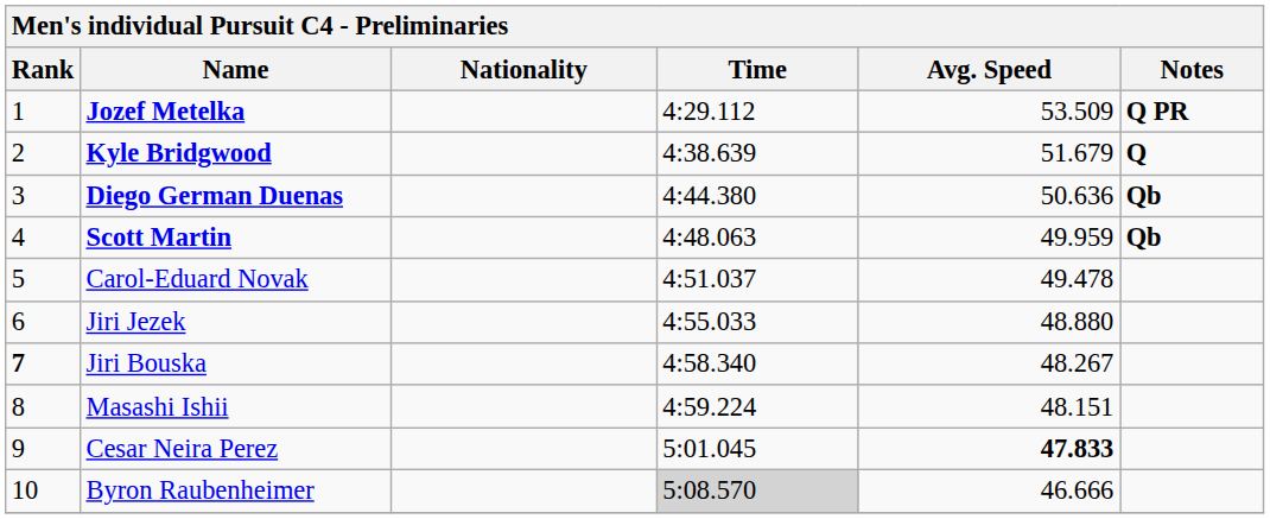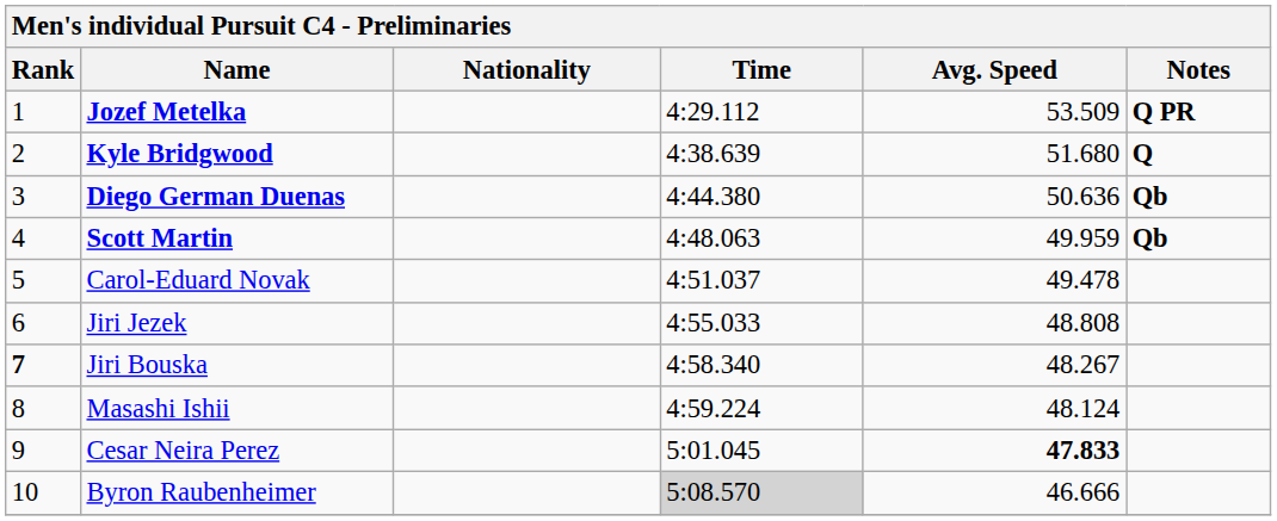Kyle Bridgwood | Avg. Speed: 51.679 -> 51.680
Jiri Jezek | Avg. Speed: 48.880 -> 48.808
Masashi Ishii | Avg. Speed: 48.151 -> 48.124
